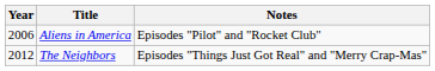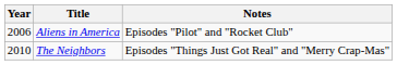The Neighbors | Year: 2012 -> 2010
